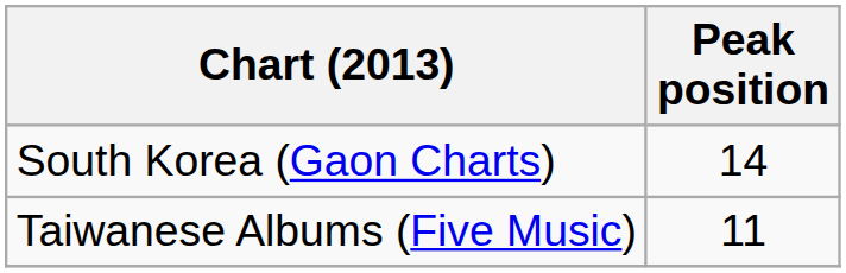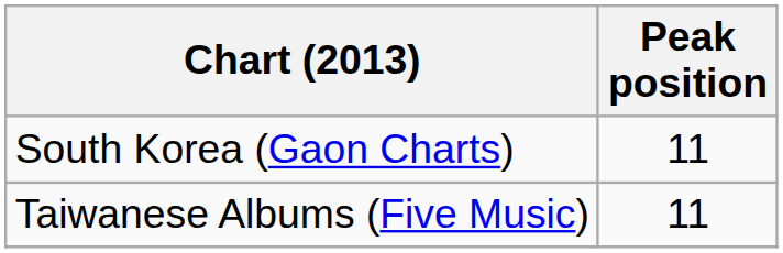South Korea (Gaon Charts) | Peak position: 14 -> 11
